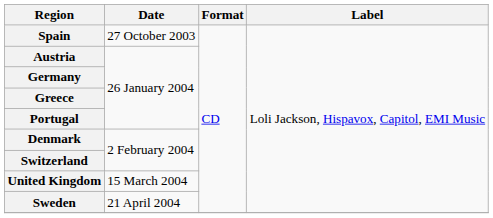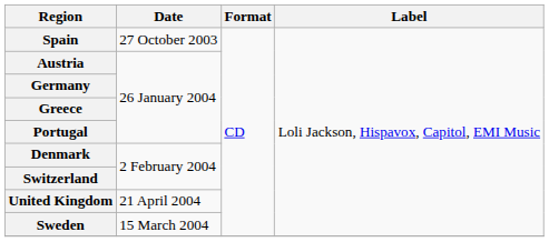United Kingdom | Date: 15 March 2004 -> 21 April 2004
Sweden | Date: 21 April 2004 -> 15 March 2004
